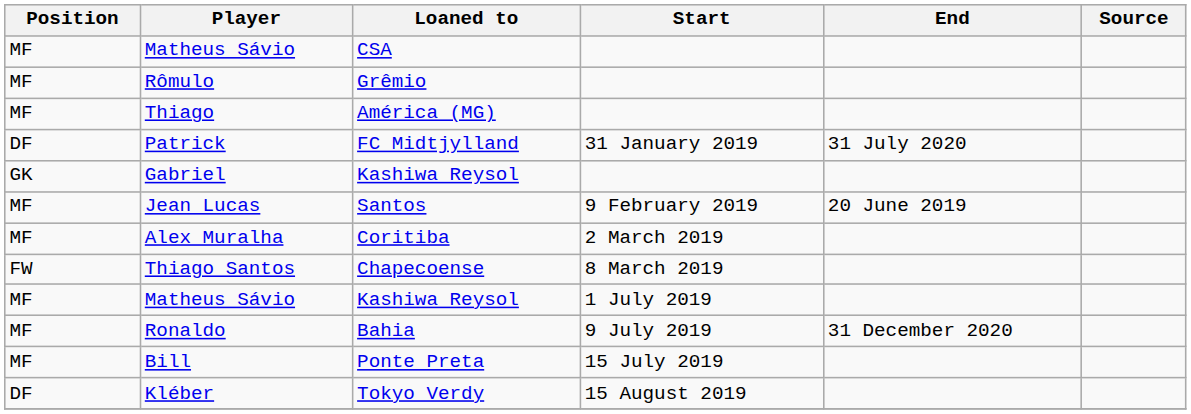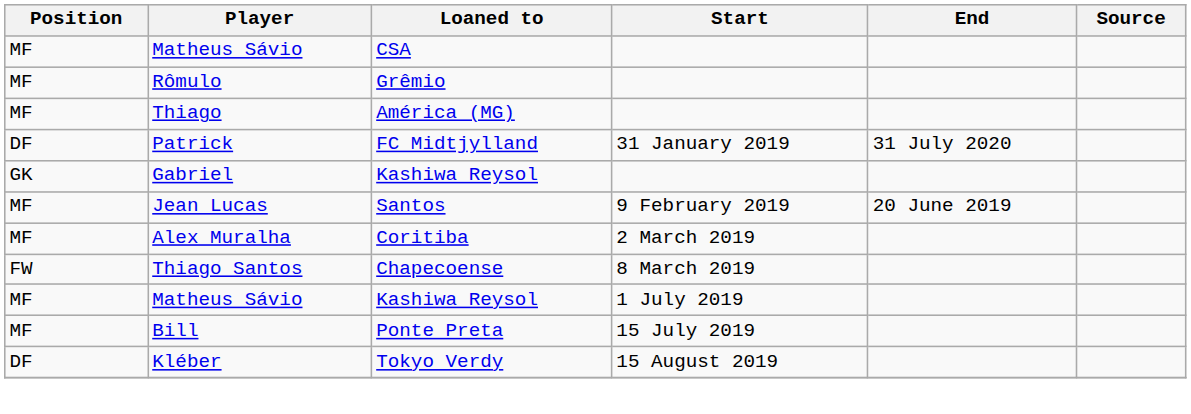- row: MF | Ronaldo | Bahia | 9 July 2019 | 31 December 2020
